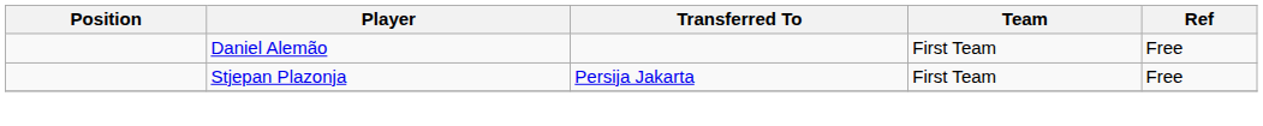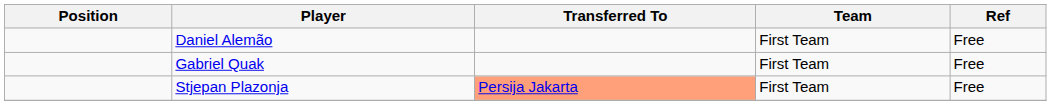+ row: Gabriel Quak | First Team | Free
Stjepan Plazonja | Transferred To: no background -> lightsalmon background
